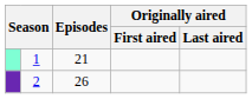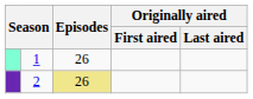1 | Episodes: 21 -> 26
2 | Episodes: no background -> khaki background
